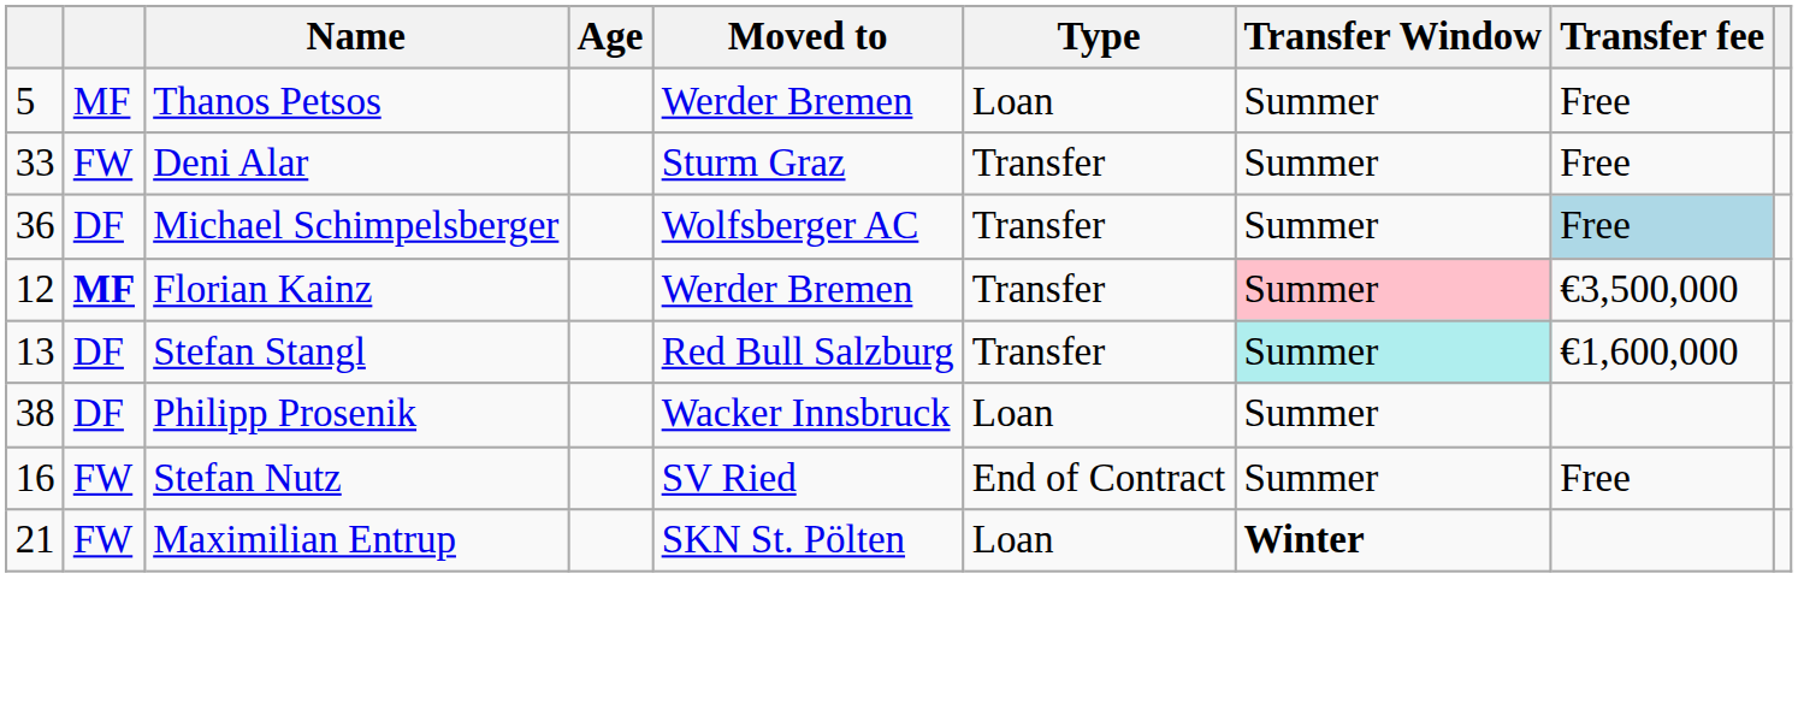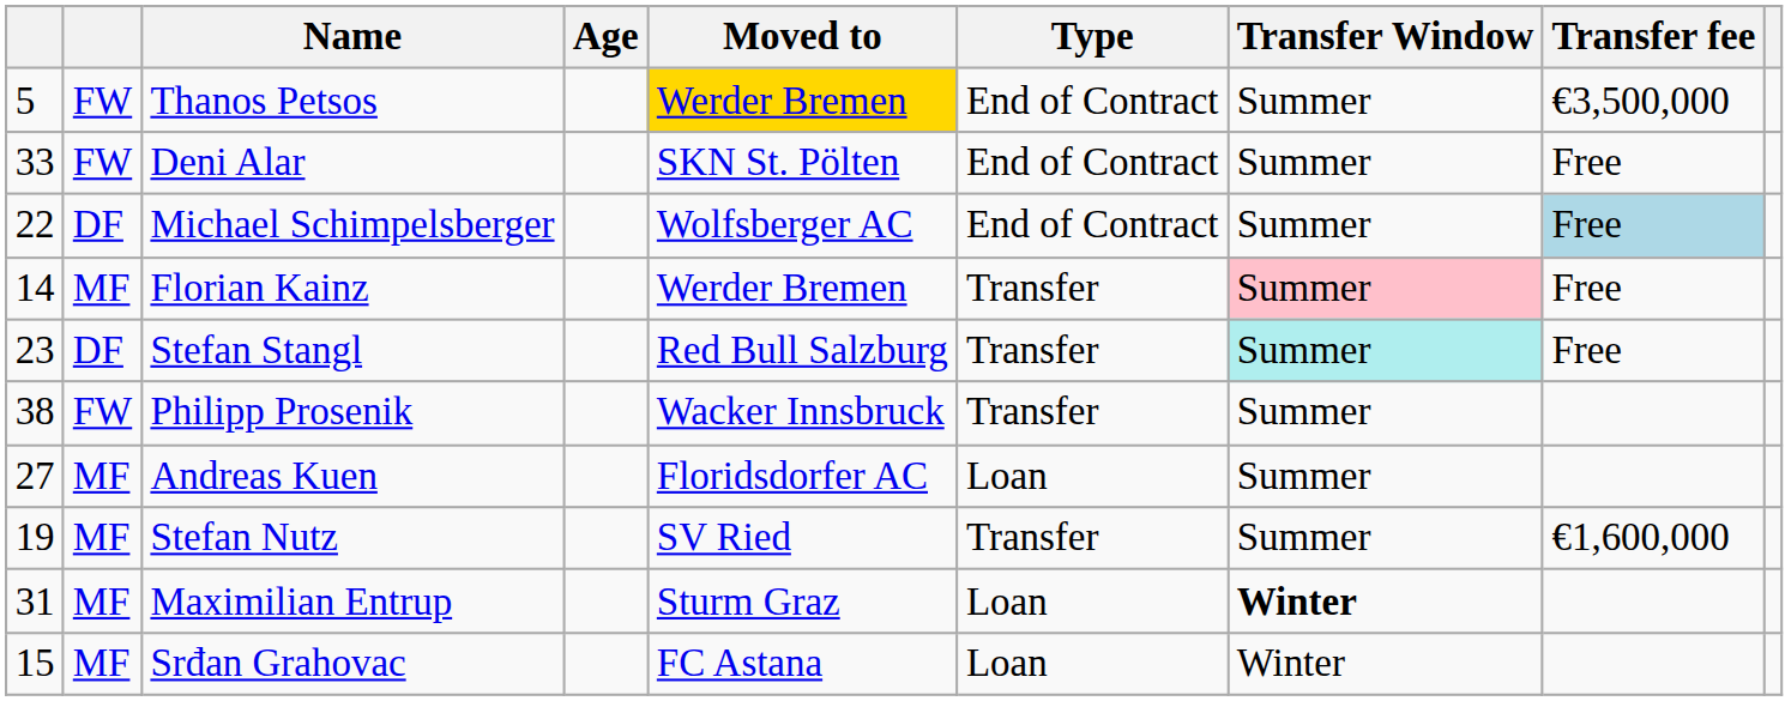Thanos Petsos | column 2: MF -> FW
Thanos Petsos | Moved to: no background -> gold background
Thanos Petsos | Type: Loan -> End of Contract
Thanos Petsos | Transfer fee: Free -> €3,500,000
Deni Alar | Moved to: Sturm Graz -> SKN St. Pölten
Deni Alar | Type: Transfer -> End of Contract
Michael Schimpelsberger | column 1: 36 -> 22
Michael Schimpelsberger | Type: Transfer -> End of Contract
Florian Kainz | column 1: 12 -> 14
Florian Kainz | column 2: bold -> normal
Florian Kainz | Transfer fee: €3,500,000 -> Free
Stefan Stangl | column 1: 13 -> 23
Stefan Stangl | Transfer fee: €1,600,000 -> Free
Philipp Prosenik | column 2: DF -> FW
Philipp Prosenik | Type: Loan -> Transfer
+ row: 27 | MF | Andreas Kuen | Floridsdorfer AC | Loan | Summer
Stefan Nutz | column 1: 16 -> 19
Stefan Nutz | column 2: FW -> MF
Stefan Nutz | Type: End of Contract -> Transfer
Stefan Nutz | Transfer fee: Free -> €1,600,000
Maximilian Entrup | column 1: 21 -> 31
Maximilian Entrup | column 2: FW -> MF
Maximilian Entrup | Moved to: SKN St. Pölten -> Sturm Graz
+ row: 15 | MF | Srđan Grahovac | FC Astana | Loan | Winter
